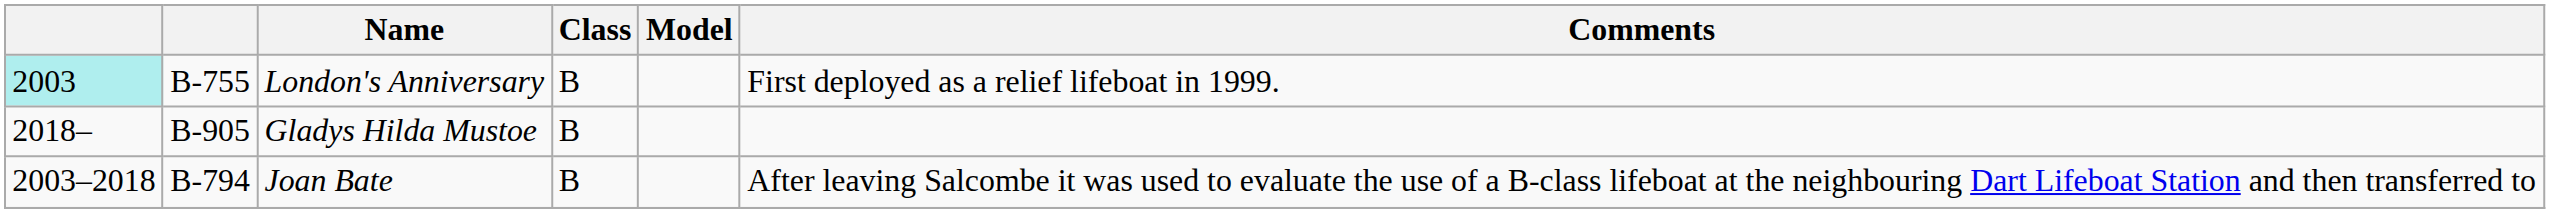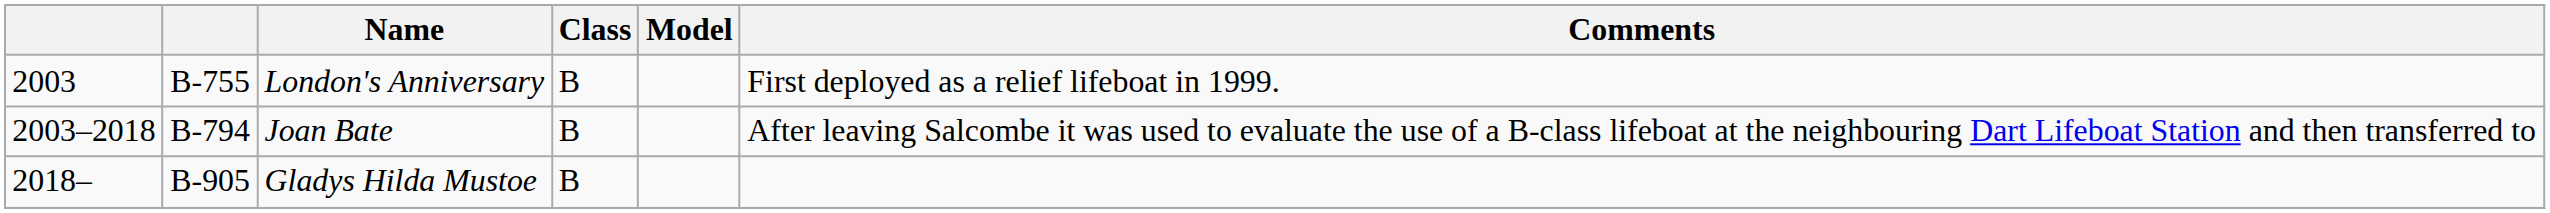London's Anniversary | column 1: paleturquoise background -> no background
rows swapped: Joan Bate <-> Gladys Hilda Mustoe
